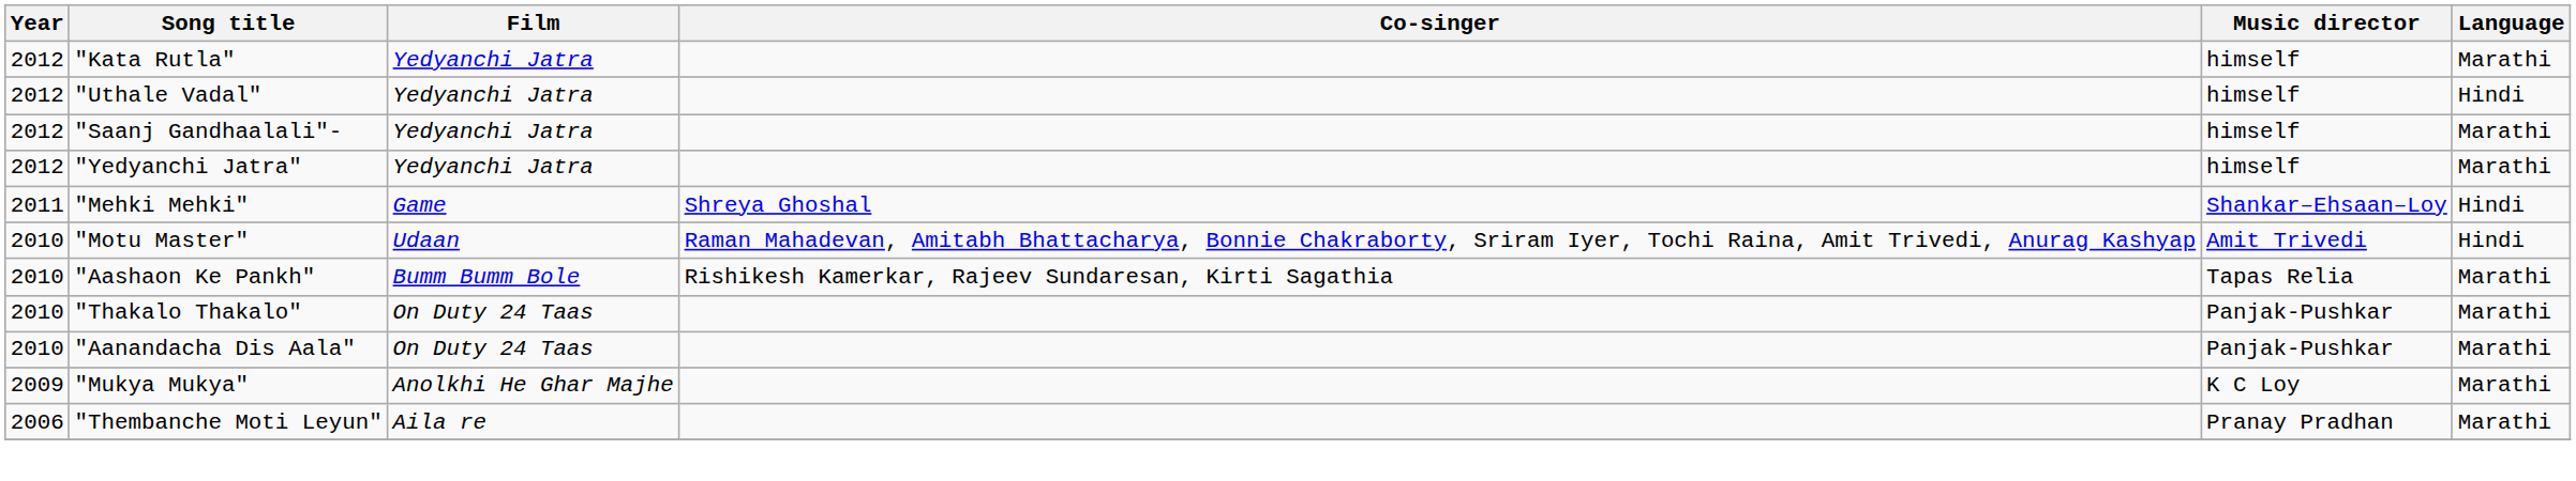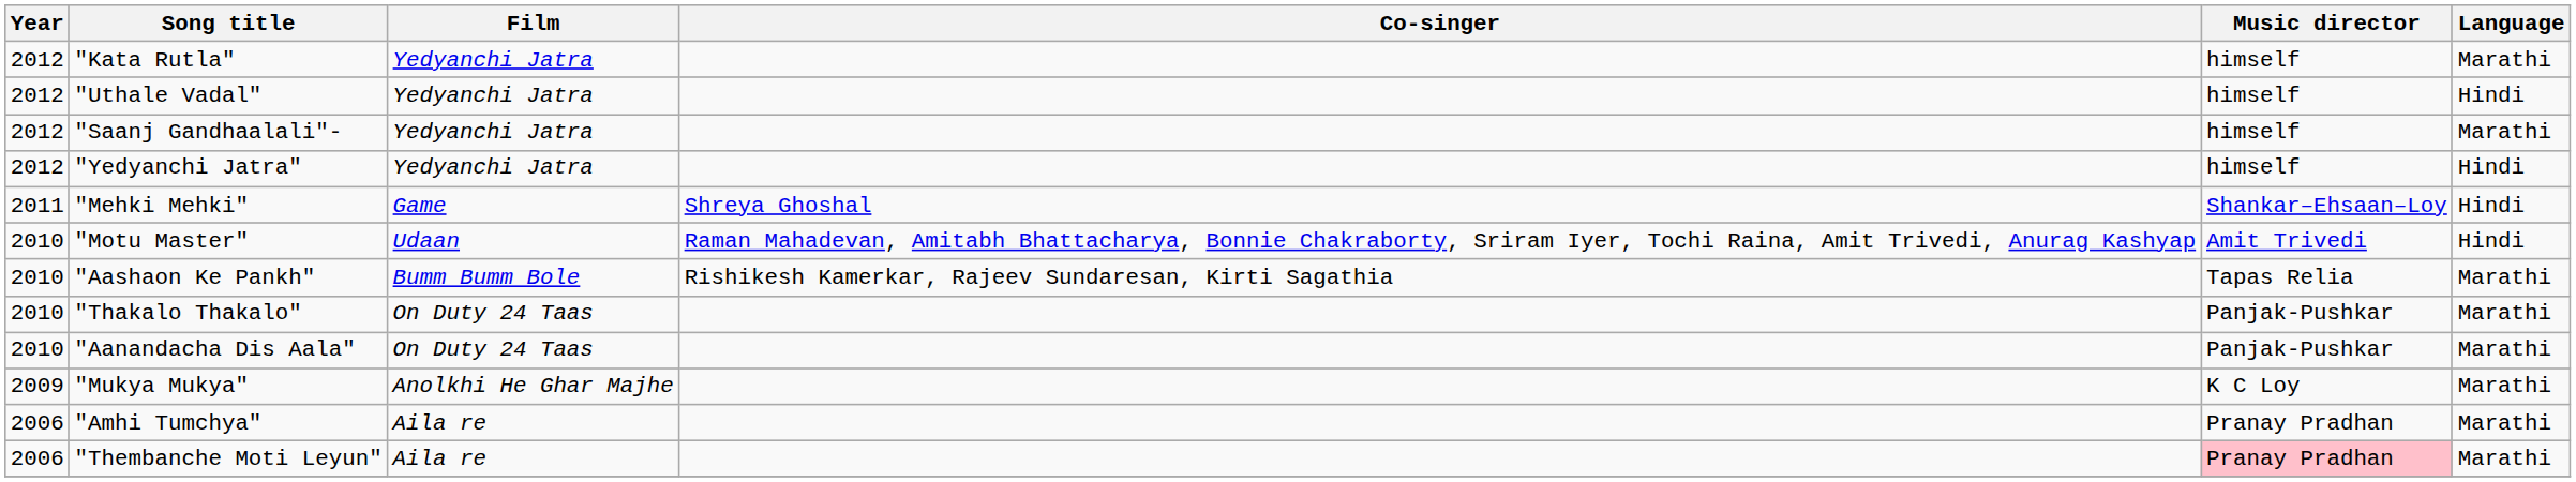"Yedyanchi Jatra" | Language: Marathi -> Hindi
+ row: 2006 | "Amhi Tumchya" | Aila re | Pranay Pradhan | Marathi
"Thembanche Moti Leyun" | Music director: no background -> pink background
